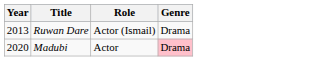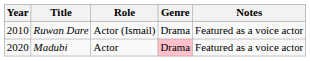+ column: Notes | Featured as a voice actor | Featured as a voice actor
Ruwan Dare | Year: 2013 -> 2010
